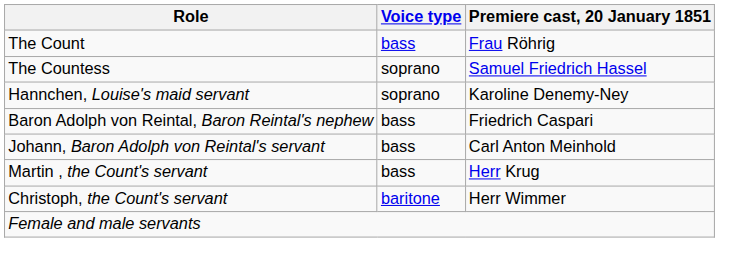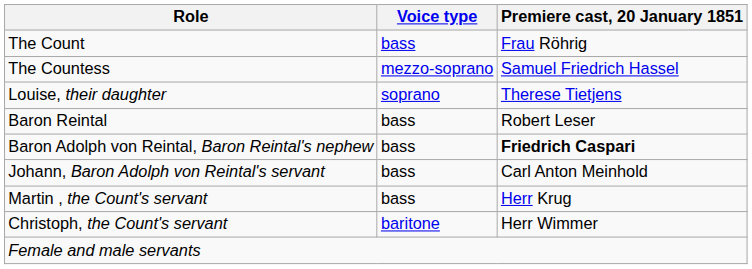The Countess | Voice type: soprano -> mezzo-soprano
+ row: Louise, their daughter | soprano | Therese Tietjens
- row: Hannchen, Louise's maid servant | soprano | Karoline Denemy-Ney
+ row: Baron Reintal | bass | Robert Leser
Baron Adolph von Reintal, Baron Reintal's nephew | Premiere cast, 20 January 1851: normal -> bold
